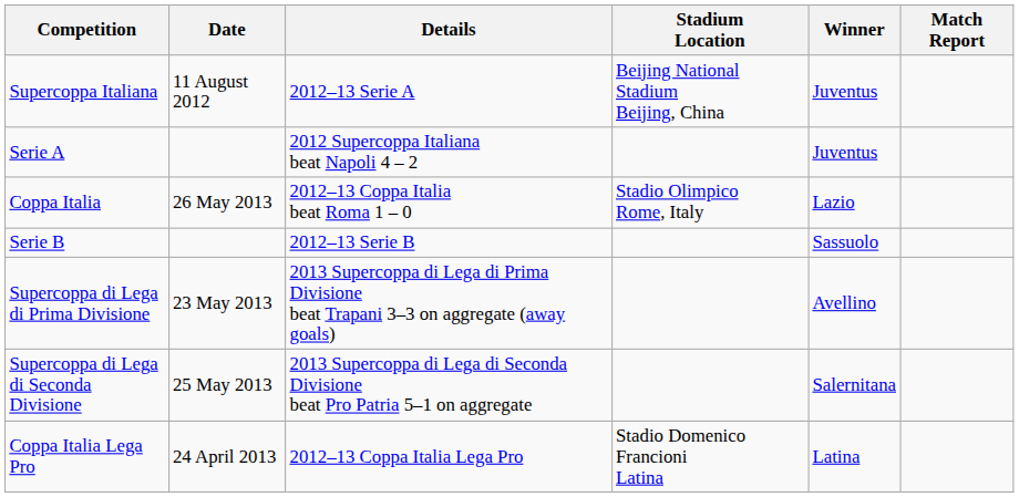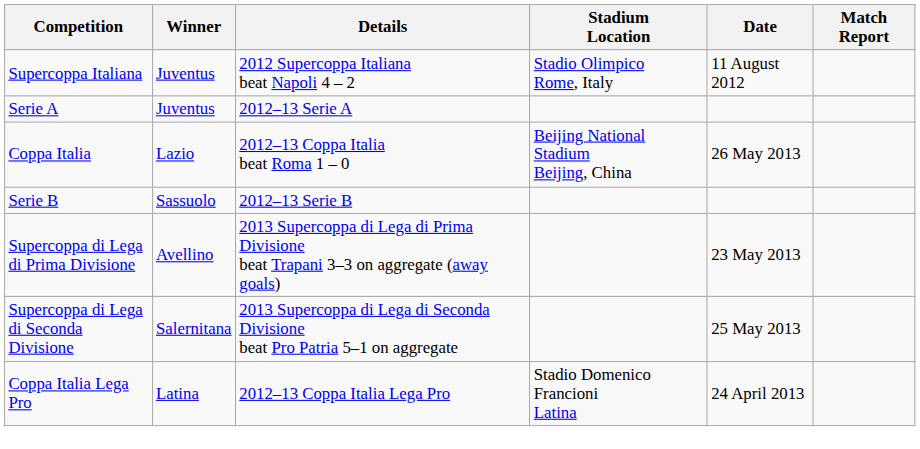columns swapped: Winner <-> Date
Supercoppa Italiana | Details: 2012–13 Serie A -> 2012 Supercoppa Italiana beat Napoli 4 – 2
Supercoppa Italiana | Stadium Location: Beijing National Stadium Beijing, China -> Stadio Olimpico Rome, Italy
Serie A | Details: 2012 Supercoppa Italiana beat Napoli 4 – 2 -> 2012–13 Serie A
Coppa Italia | Stadium Location: Stadio Olimpico Rome, Italy -> Beijing National Stadium Beijing, China
